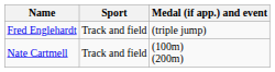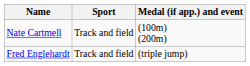rows swapped: Nate Cartmell <-> Fred Englehardt
